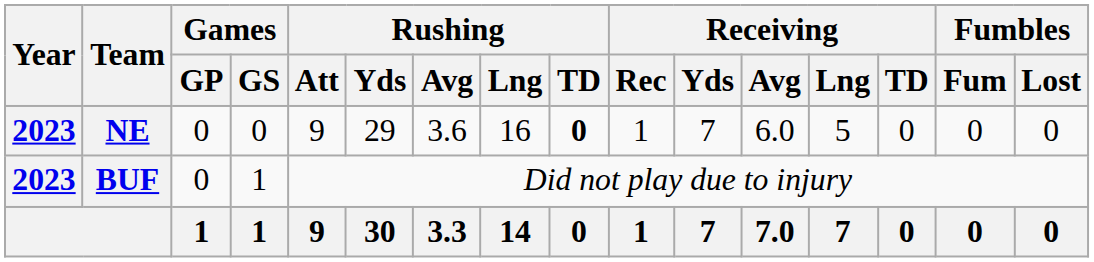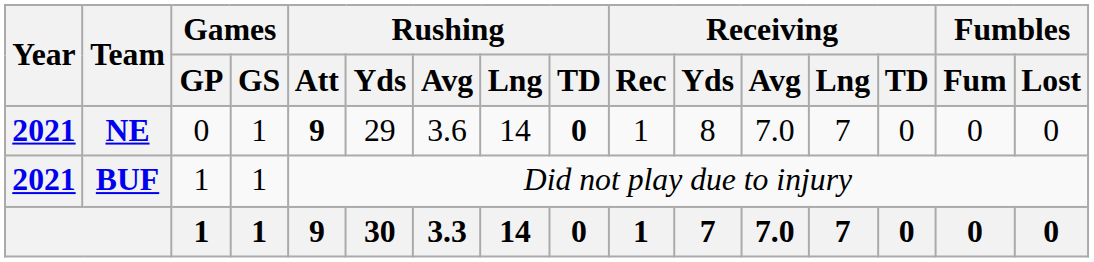NE | Year: 2023 -> 2021
NE | Games / GS: 0 -> 1
NE | Rushing / Att: normal -> bold
NE | Rushing / Lng: 16 -> 14
NE | Receiving / Yds: 7 -> 8
NE | Receiving / Avg: 6.0 -> 7.0
NE | Receiving / Lng: 5 -> 7
BUF | Year: 2023 -> 2021
BUF | Games / GP: 0 -> 1
